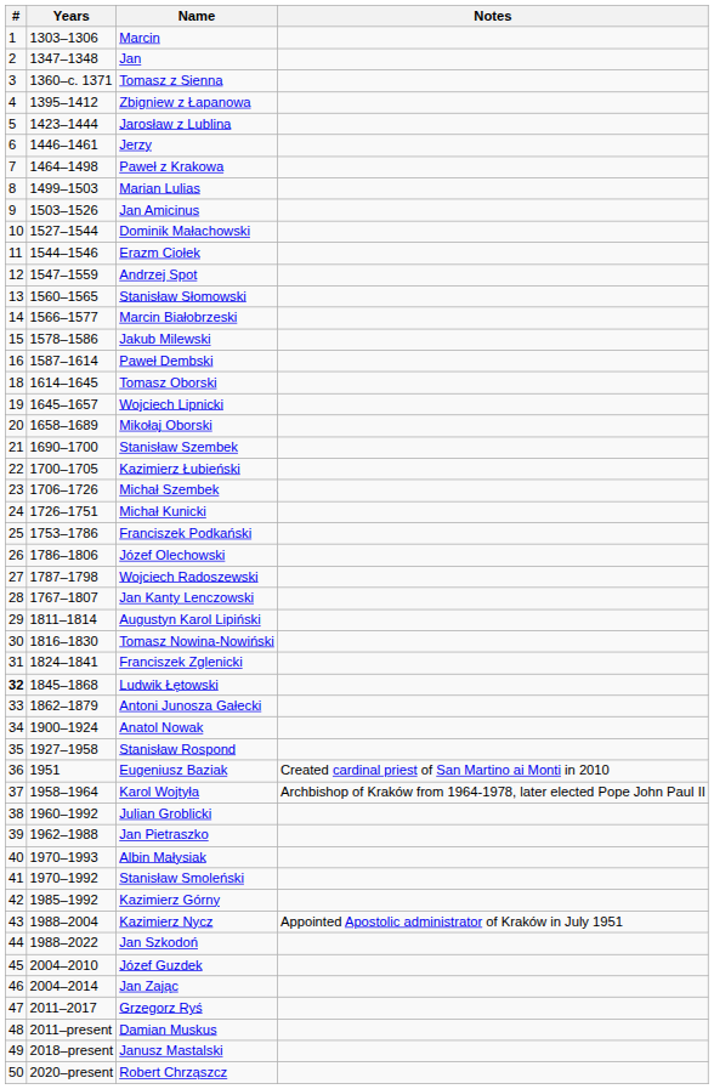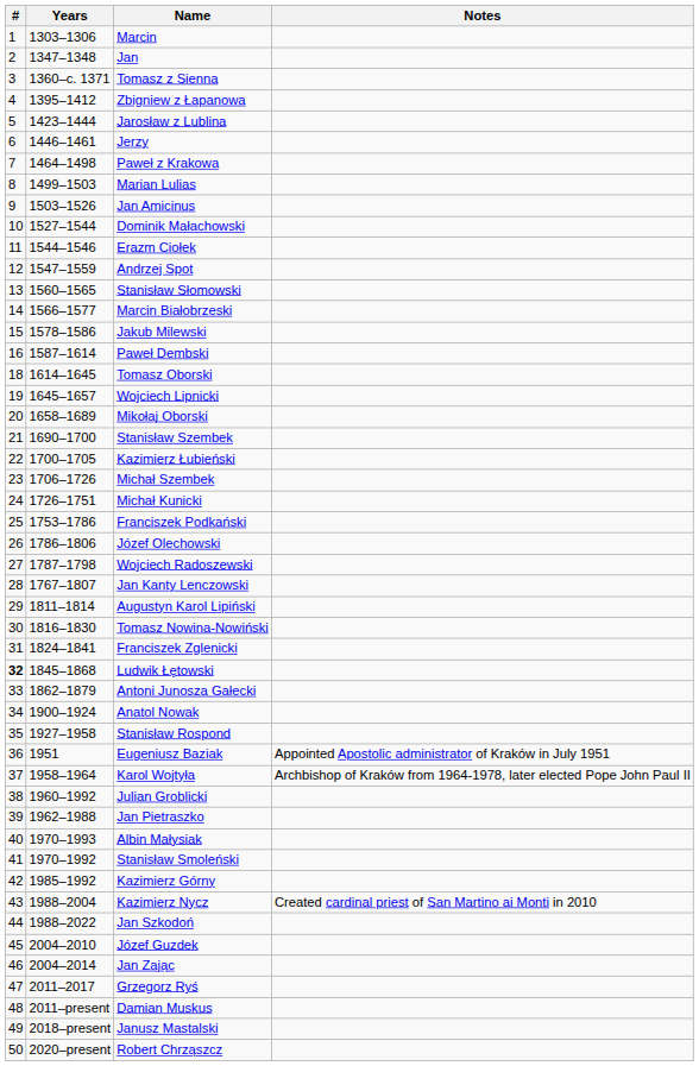Eugeniusz Baziak | Notes: Created cardinal priest of San Martino ai Monti in 2010 -> Appointed Apostolic administrator of Kraków in July 1951
Kazimierz Nycz | Notes: Appointed Apostolic administrator of Kraków in July 1951 -> Created cardinal priest of San Martino ai Monti in 2010
